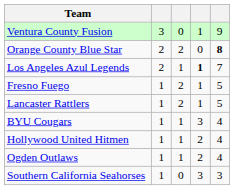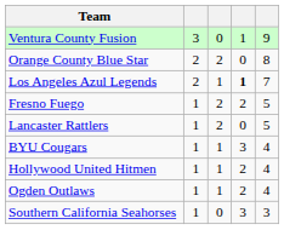Orange County Blue Star | column 5: bold -> normal
Fresno Fuego | column 4: 1 -> 2
Lancaster Rattlers | column 4: 1 -> 0
